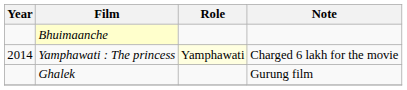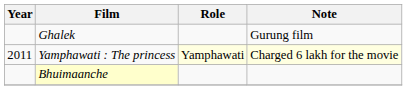rows swapped: Ghalek <-> Bhuimaanche
Yamphawati : The princess | Year: 2014 -> 2011
Yamphawati : The princess | Note: no background -> lightyellow background
